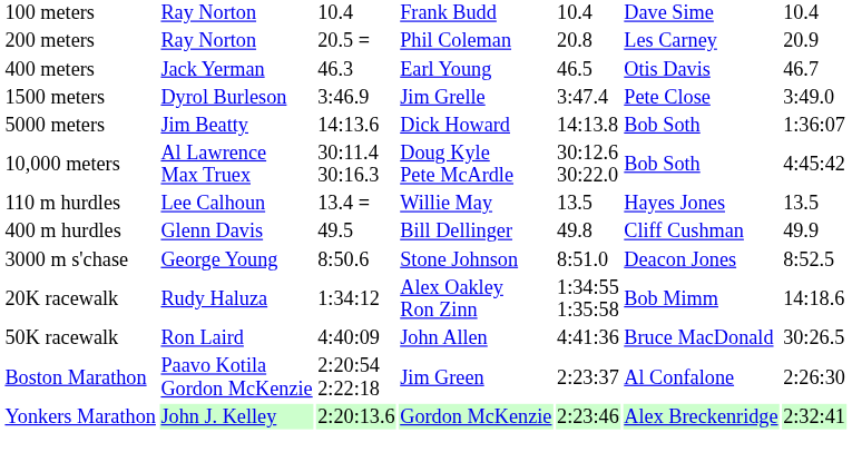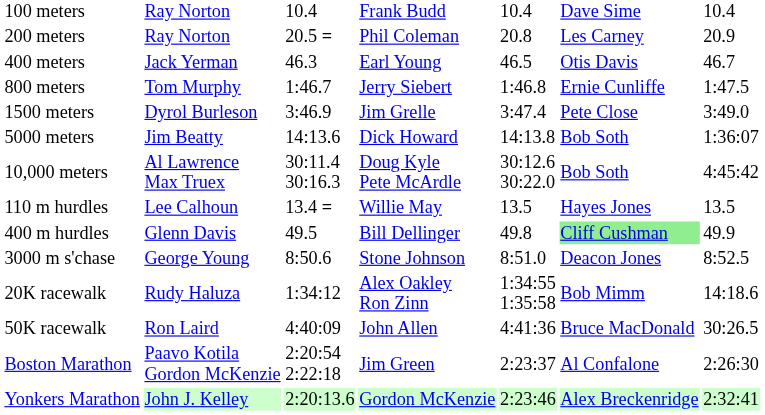+ row: 800 meters | Tom Murphy | 1:46.7 | Jerry Siebert | 1:46.8 | Ernie Cunliffe | 1:47.5
400 m hurdles | column 6: no background -> lightgreen background
